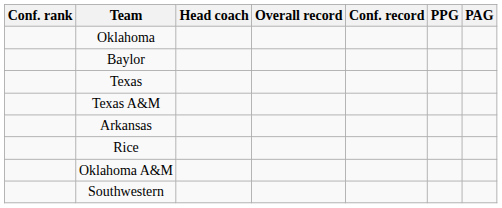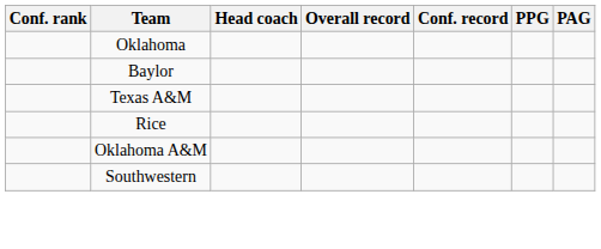- row: Texas
- row: Arkansas
